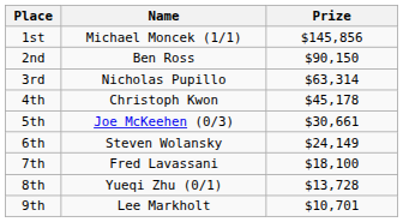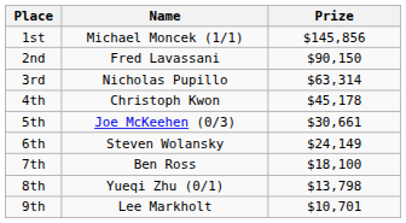2nd | Name: Ben Ross -> Fred Lavassani
7th | Name: Fred Lavassani -> Ben Ross
8th | Prize: $13,728 -> $13,798
